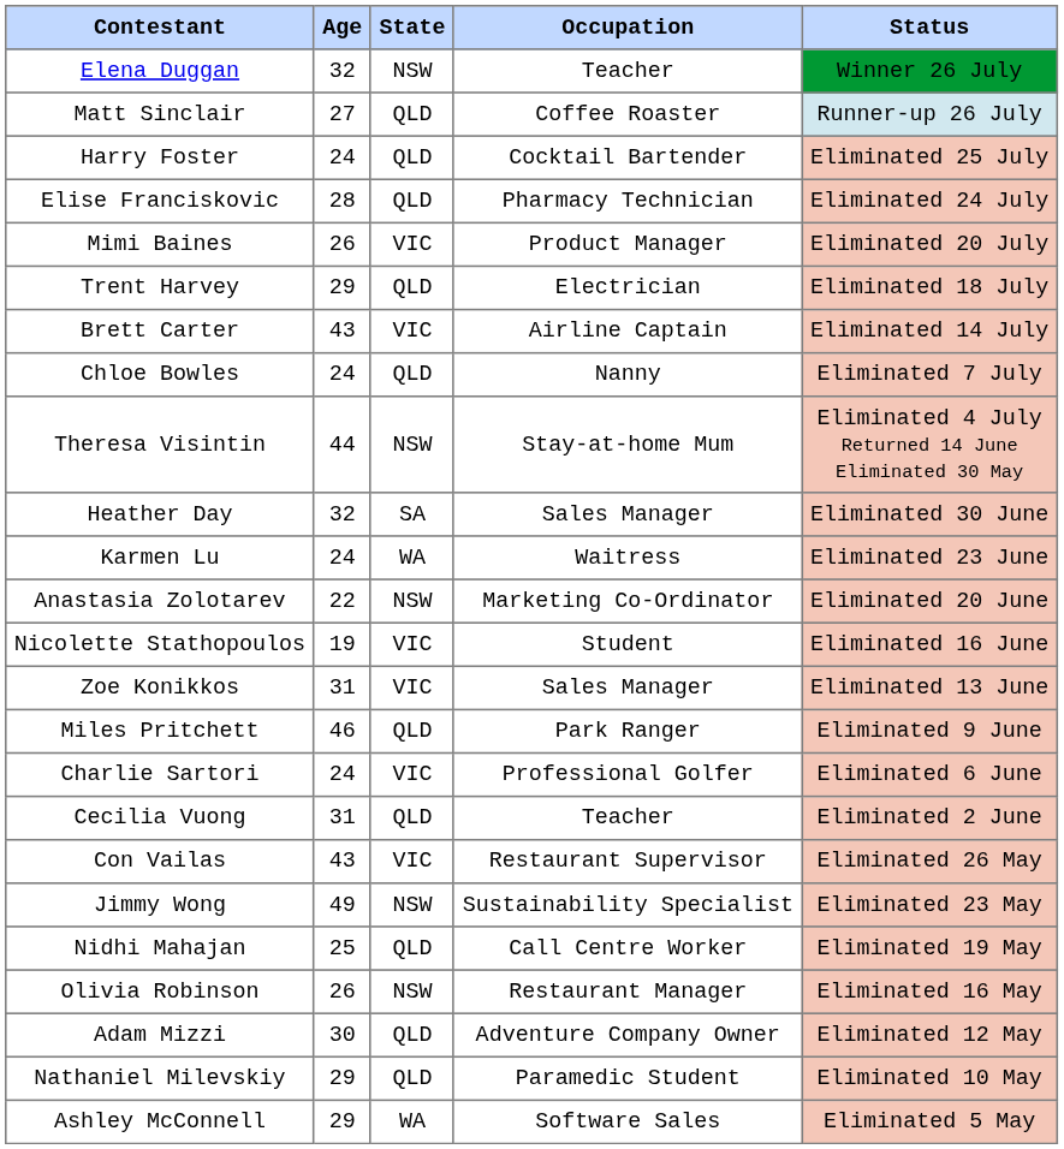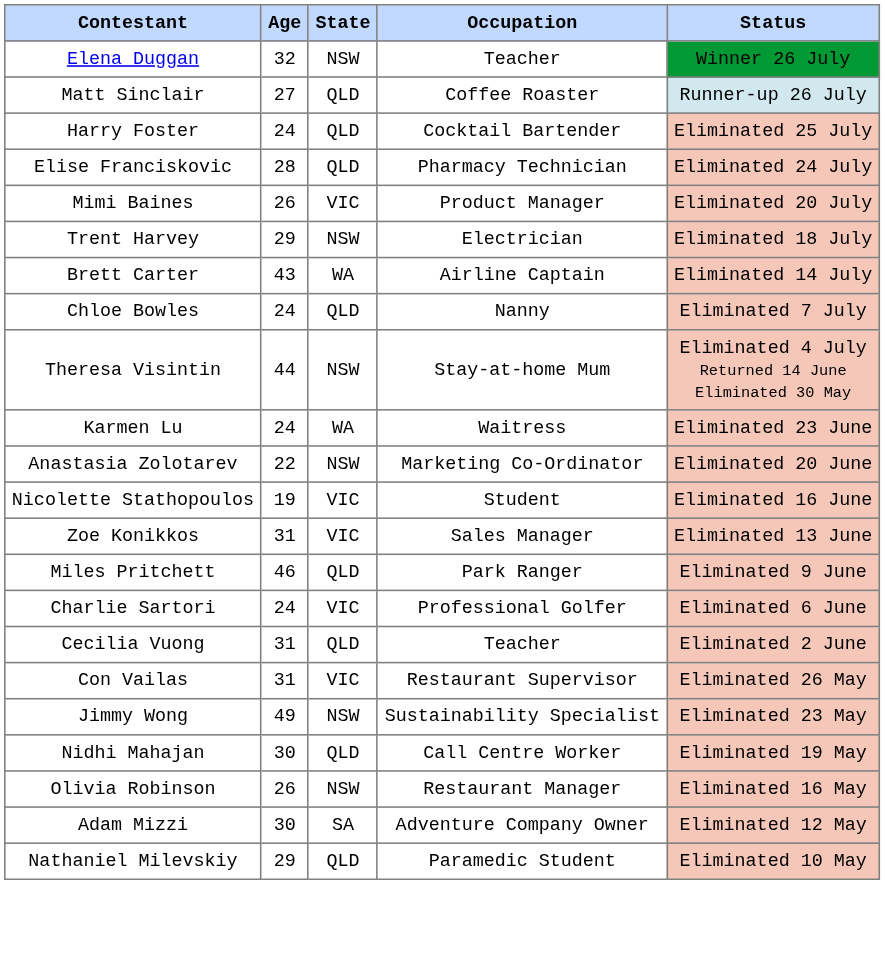Trent Harvey | State: QLD -> NSW
Brett Carter | State: VIC -> WA
- row: Heather Day | 32 | SA | Sales Manager | Eliminated 30 June
Con Vailas | Age: 43 -> 31
Nidhi Mahajan | Age: 25 -> 30
Adam Mizzi | State: QLD -> SA
- row: Ashley McConnell | 29 | WA | Software Sales | Eliminated 5 May
